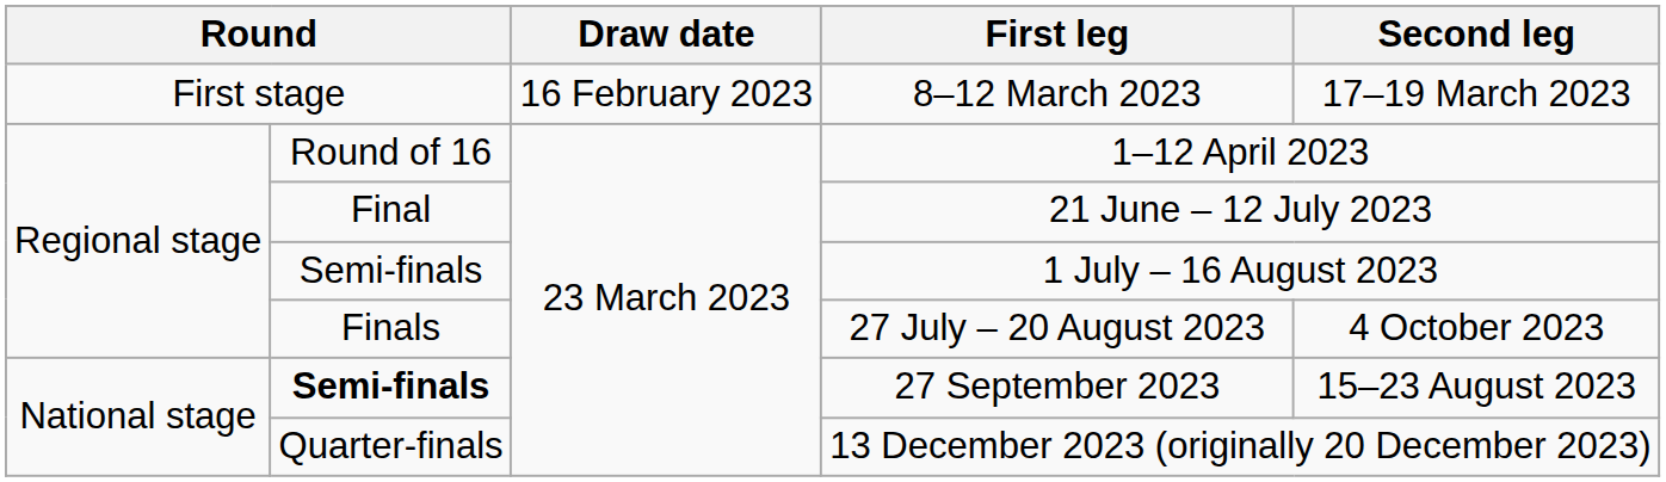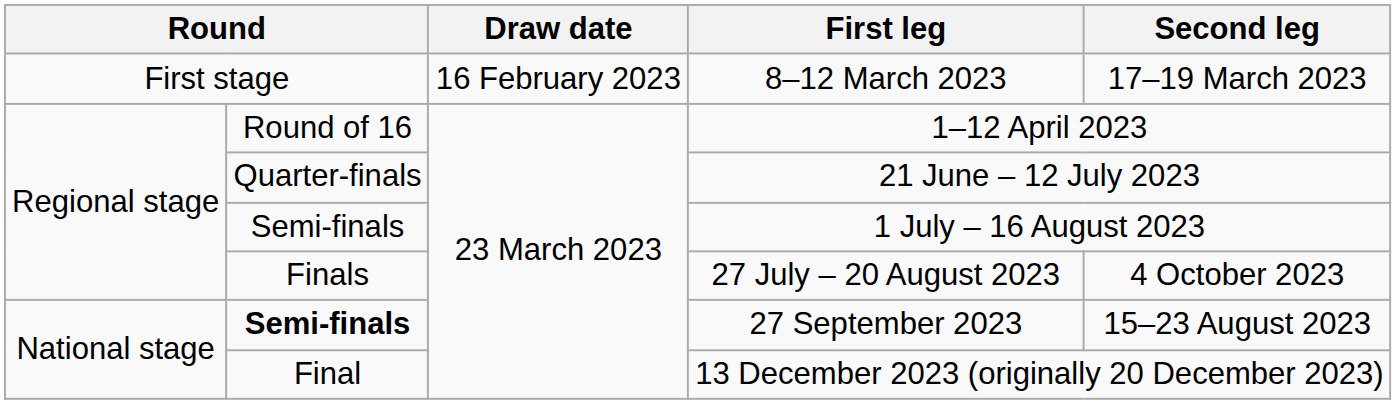21 June – 12 July 2023 | column 2: Final -> Quarter-finals
13 December 2023 (originally 20 December 2023) | column 2: Quarter-finals -> Final
